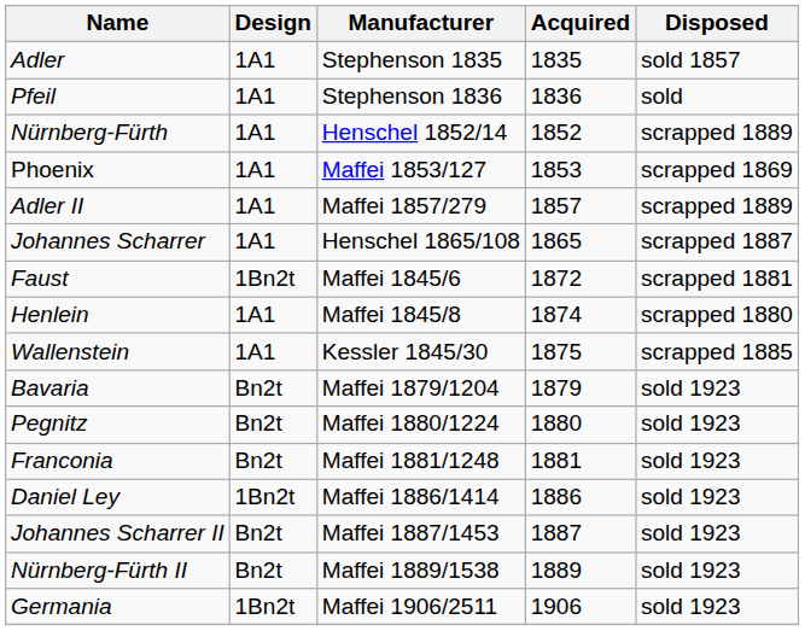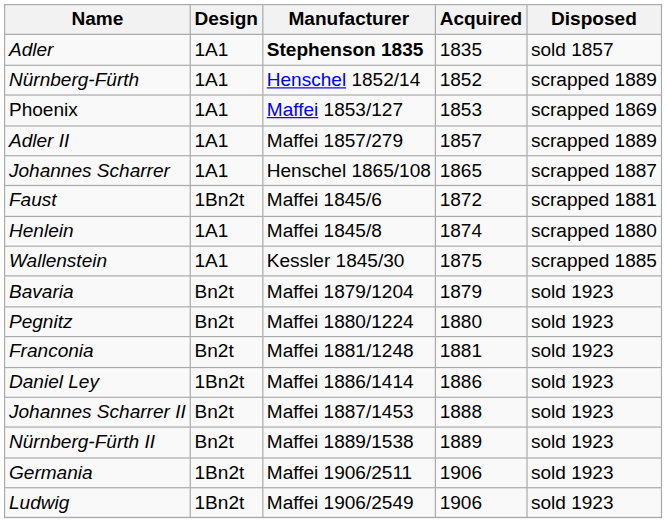Adler | Manufacturer: normal -> bold
- row: Pfeil | 1A1 | Stephenson 1836 | 1836 | sold
Johannes Scharrer II | Acquired: 1887 -> 1888
+ row: Ludwig | 1Bn2t | Maffei 1906/2549 | 1906 | sold 1923
